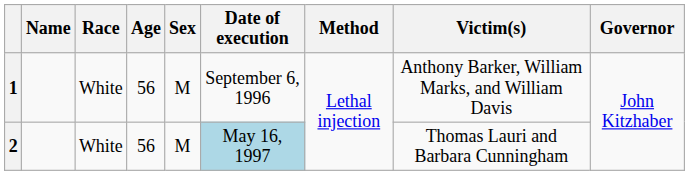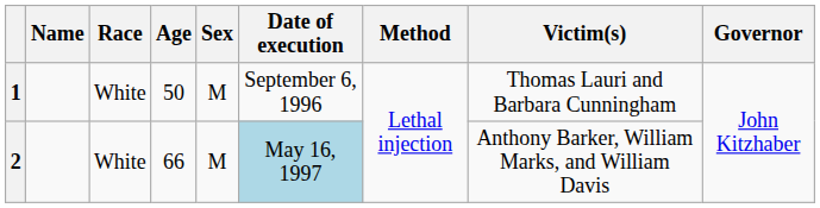1 | Age: 56 -> 50
1 | Victim(s): Anthony Barker, William Marks, and William Davis -> Thomas Lauri and Barbara Cunningham
2 | Age: 56 -> 66
2 | Victim(s): Thomas Lauri and Barbara Cunningham -> Anthony Barker, William Marks, and William Davis
